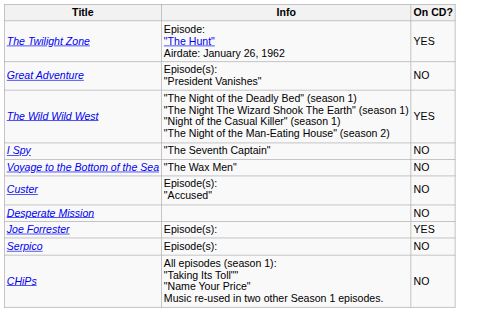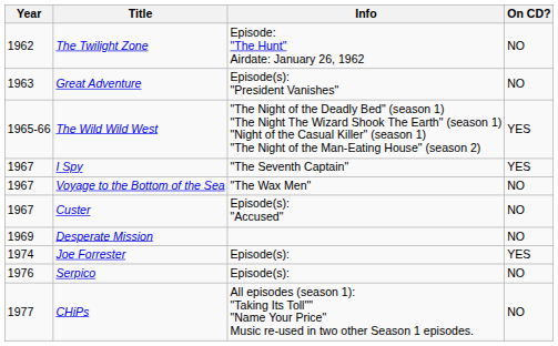+ column: Year | 1962 | 1963 | 1965-66 | 1967 | 1967 | 1967 | 1969 | 1974 | 1976 | 1977
The Twilight Zone | On CD?: YES -> NO
I Spy | On CD?: NO -> YES
